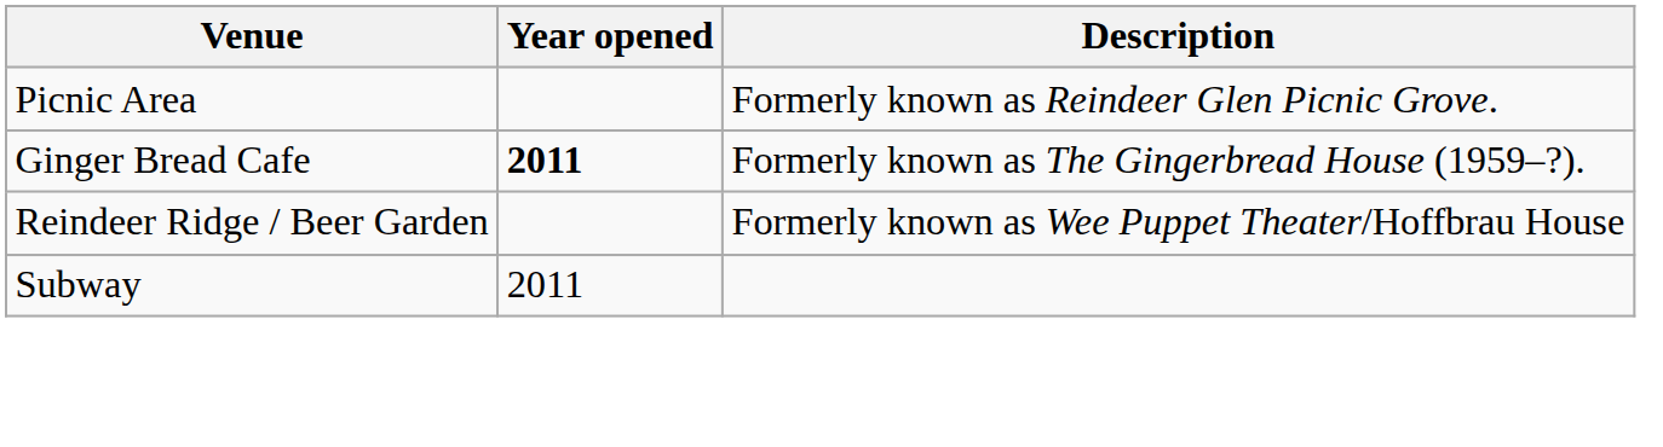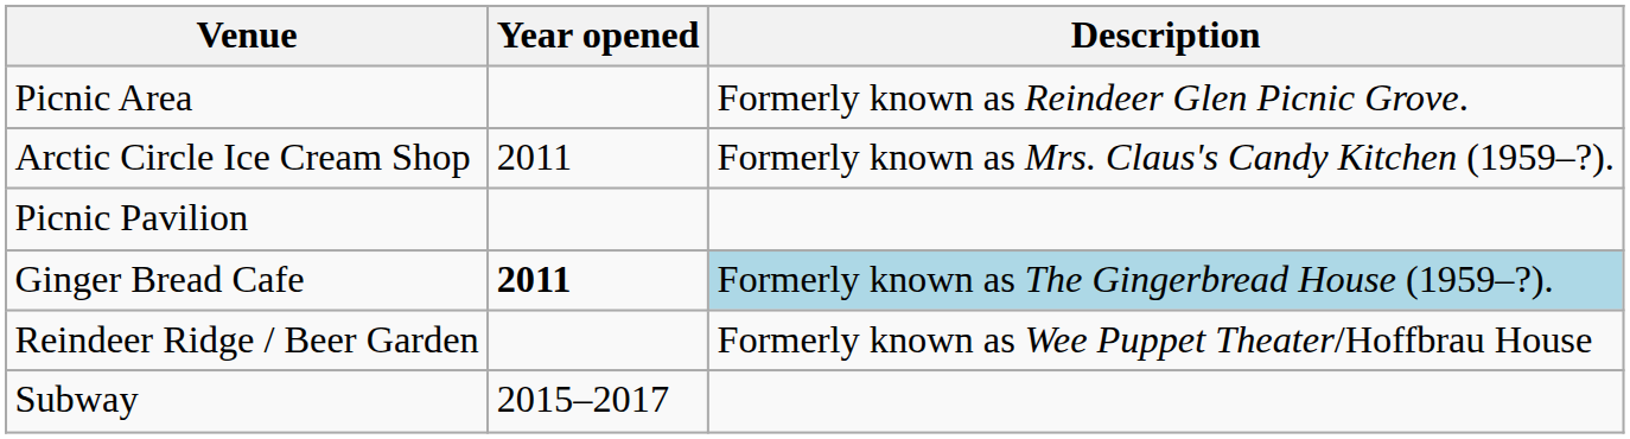+ row: Arctic Circle Ice Cream Shop | 2011 | Formerly known as Mrs. Claus's Candy Kitchen (1959–?).
+ row: Picnic Pavilion
Ginger Bread Cafe | Description: no background -> lightblue background
Subway | Year opened: 2011 -> 2015–2017
